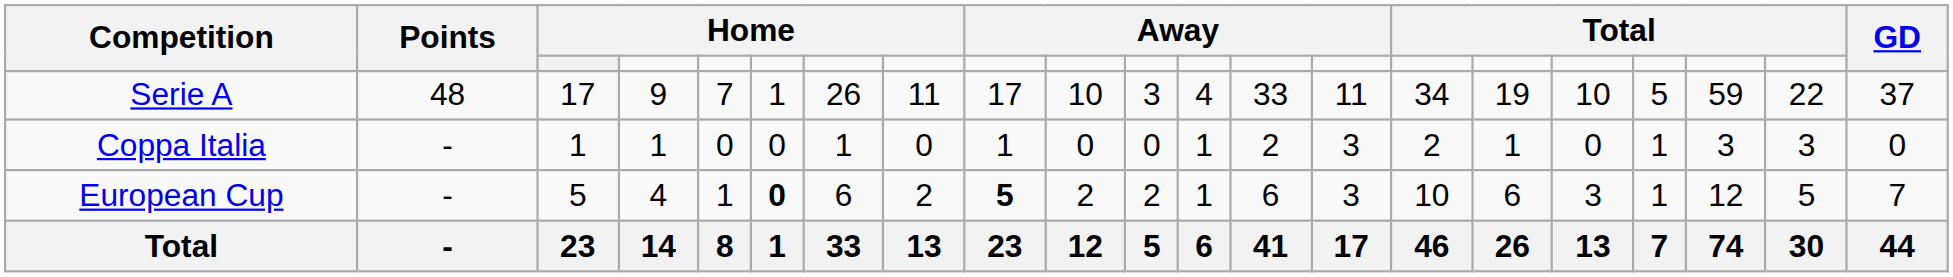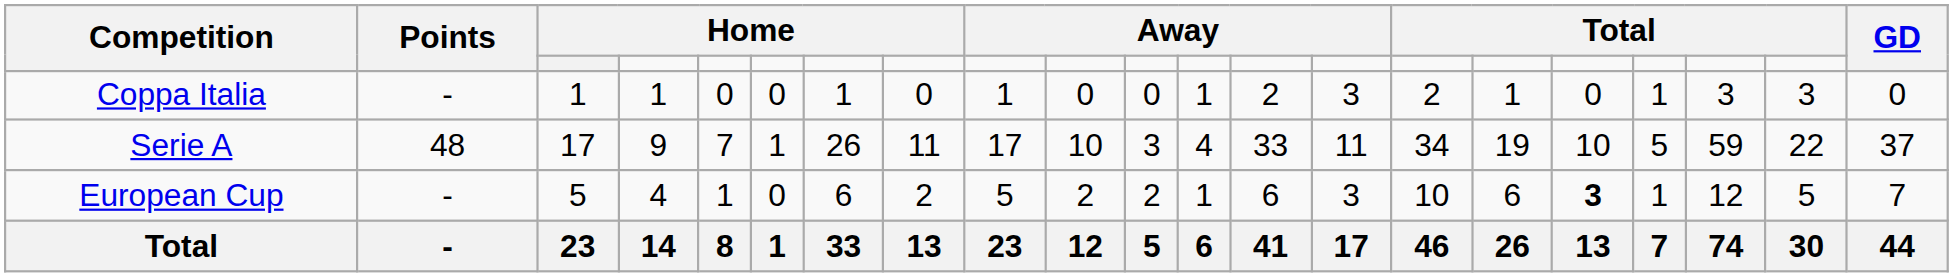rows swapped: Serie A <-> Coppa Italia
European Cup | column 6: bold -> normal
European Cup | column 9: bold -> normal
European Cup | column 17: normal -> bold
